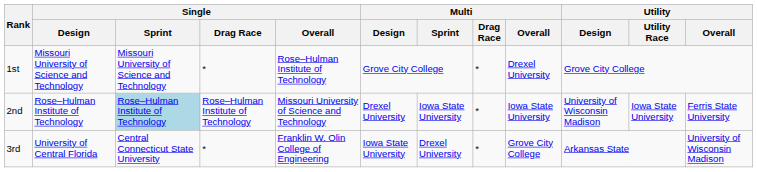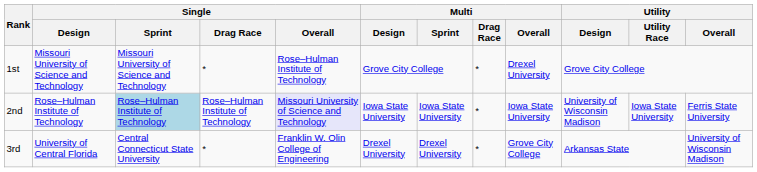2nd | Single / Overall: no background -> lavender background
2nd | Multi / Design: Drexel University -> Iowa State University
3rd | Multi / Design: Iowa State University -> Drexel University
